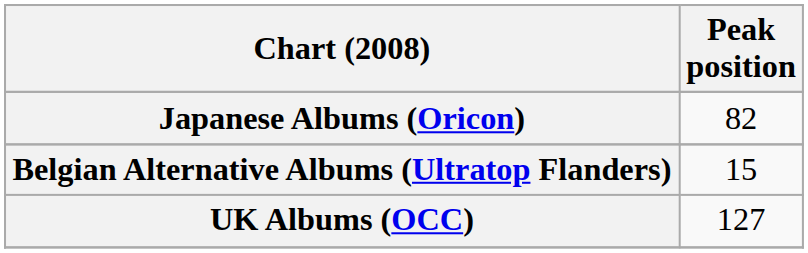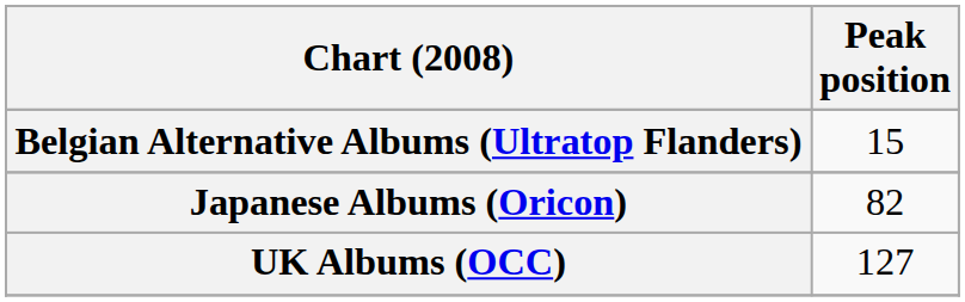rows swapped: Belgian Alternative Albums (Ultratop Flanders) <-> Japanese Albums (Oricon)
